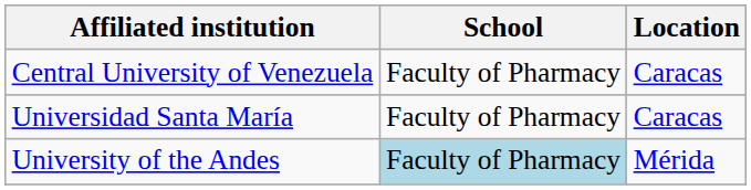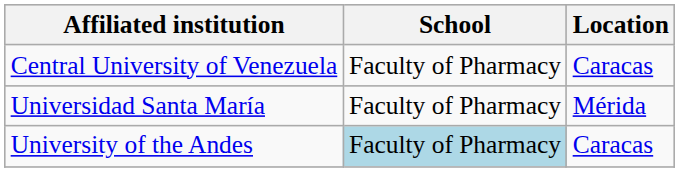Universidad Santa María | Location: Caracas -> Mérida
University of the Andes | Location: Mérida -> Caracas
